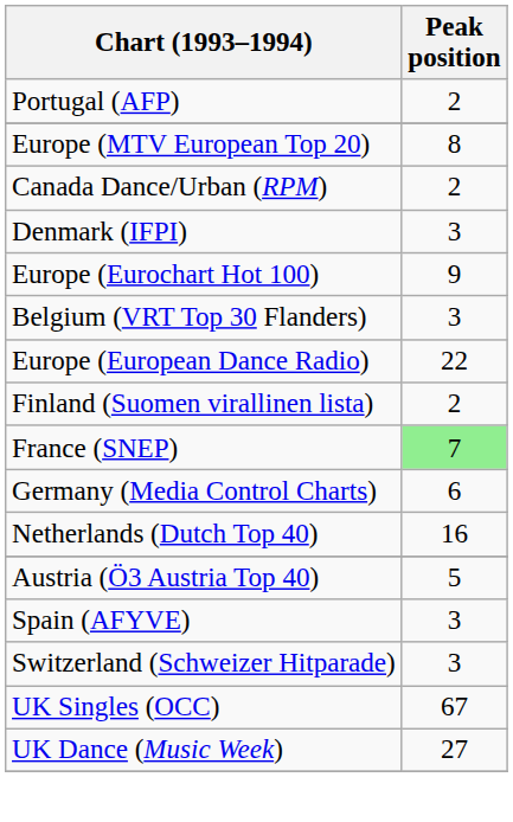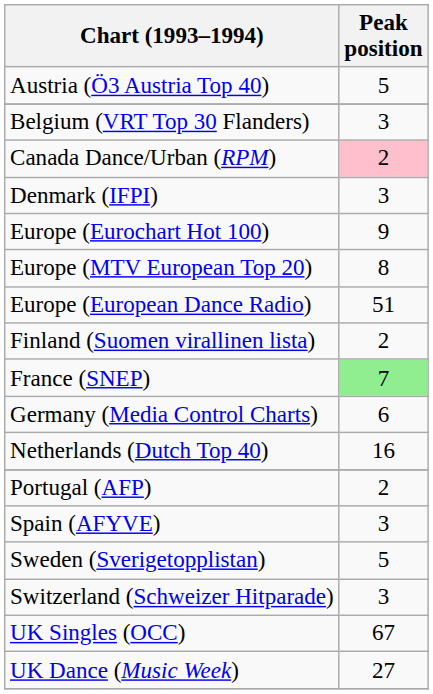rows swapped: Austria (Ö3 Austria Top 40) <-> Portugal (AFP)
rows swapped: Belgium (VRT Top 30 Flanders) <-> Europe (MTV European Top 20)
Canada Dance/Urban (RPM) | Peak position: no background -> pink background
Europe (European Dance Radio) | Peak position: 22 -> 51
+ row: Sweden (Sverigetopplistan) | 5
